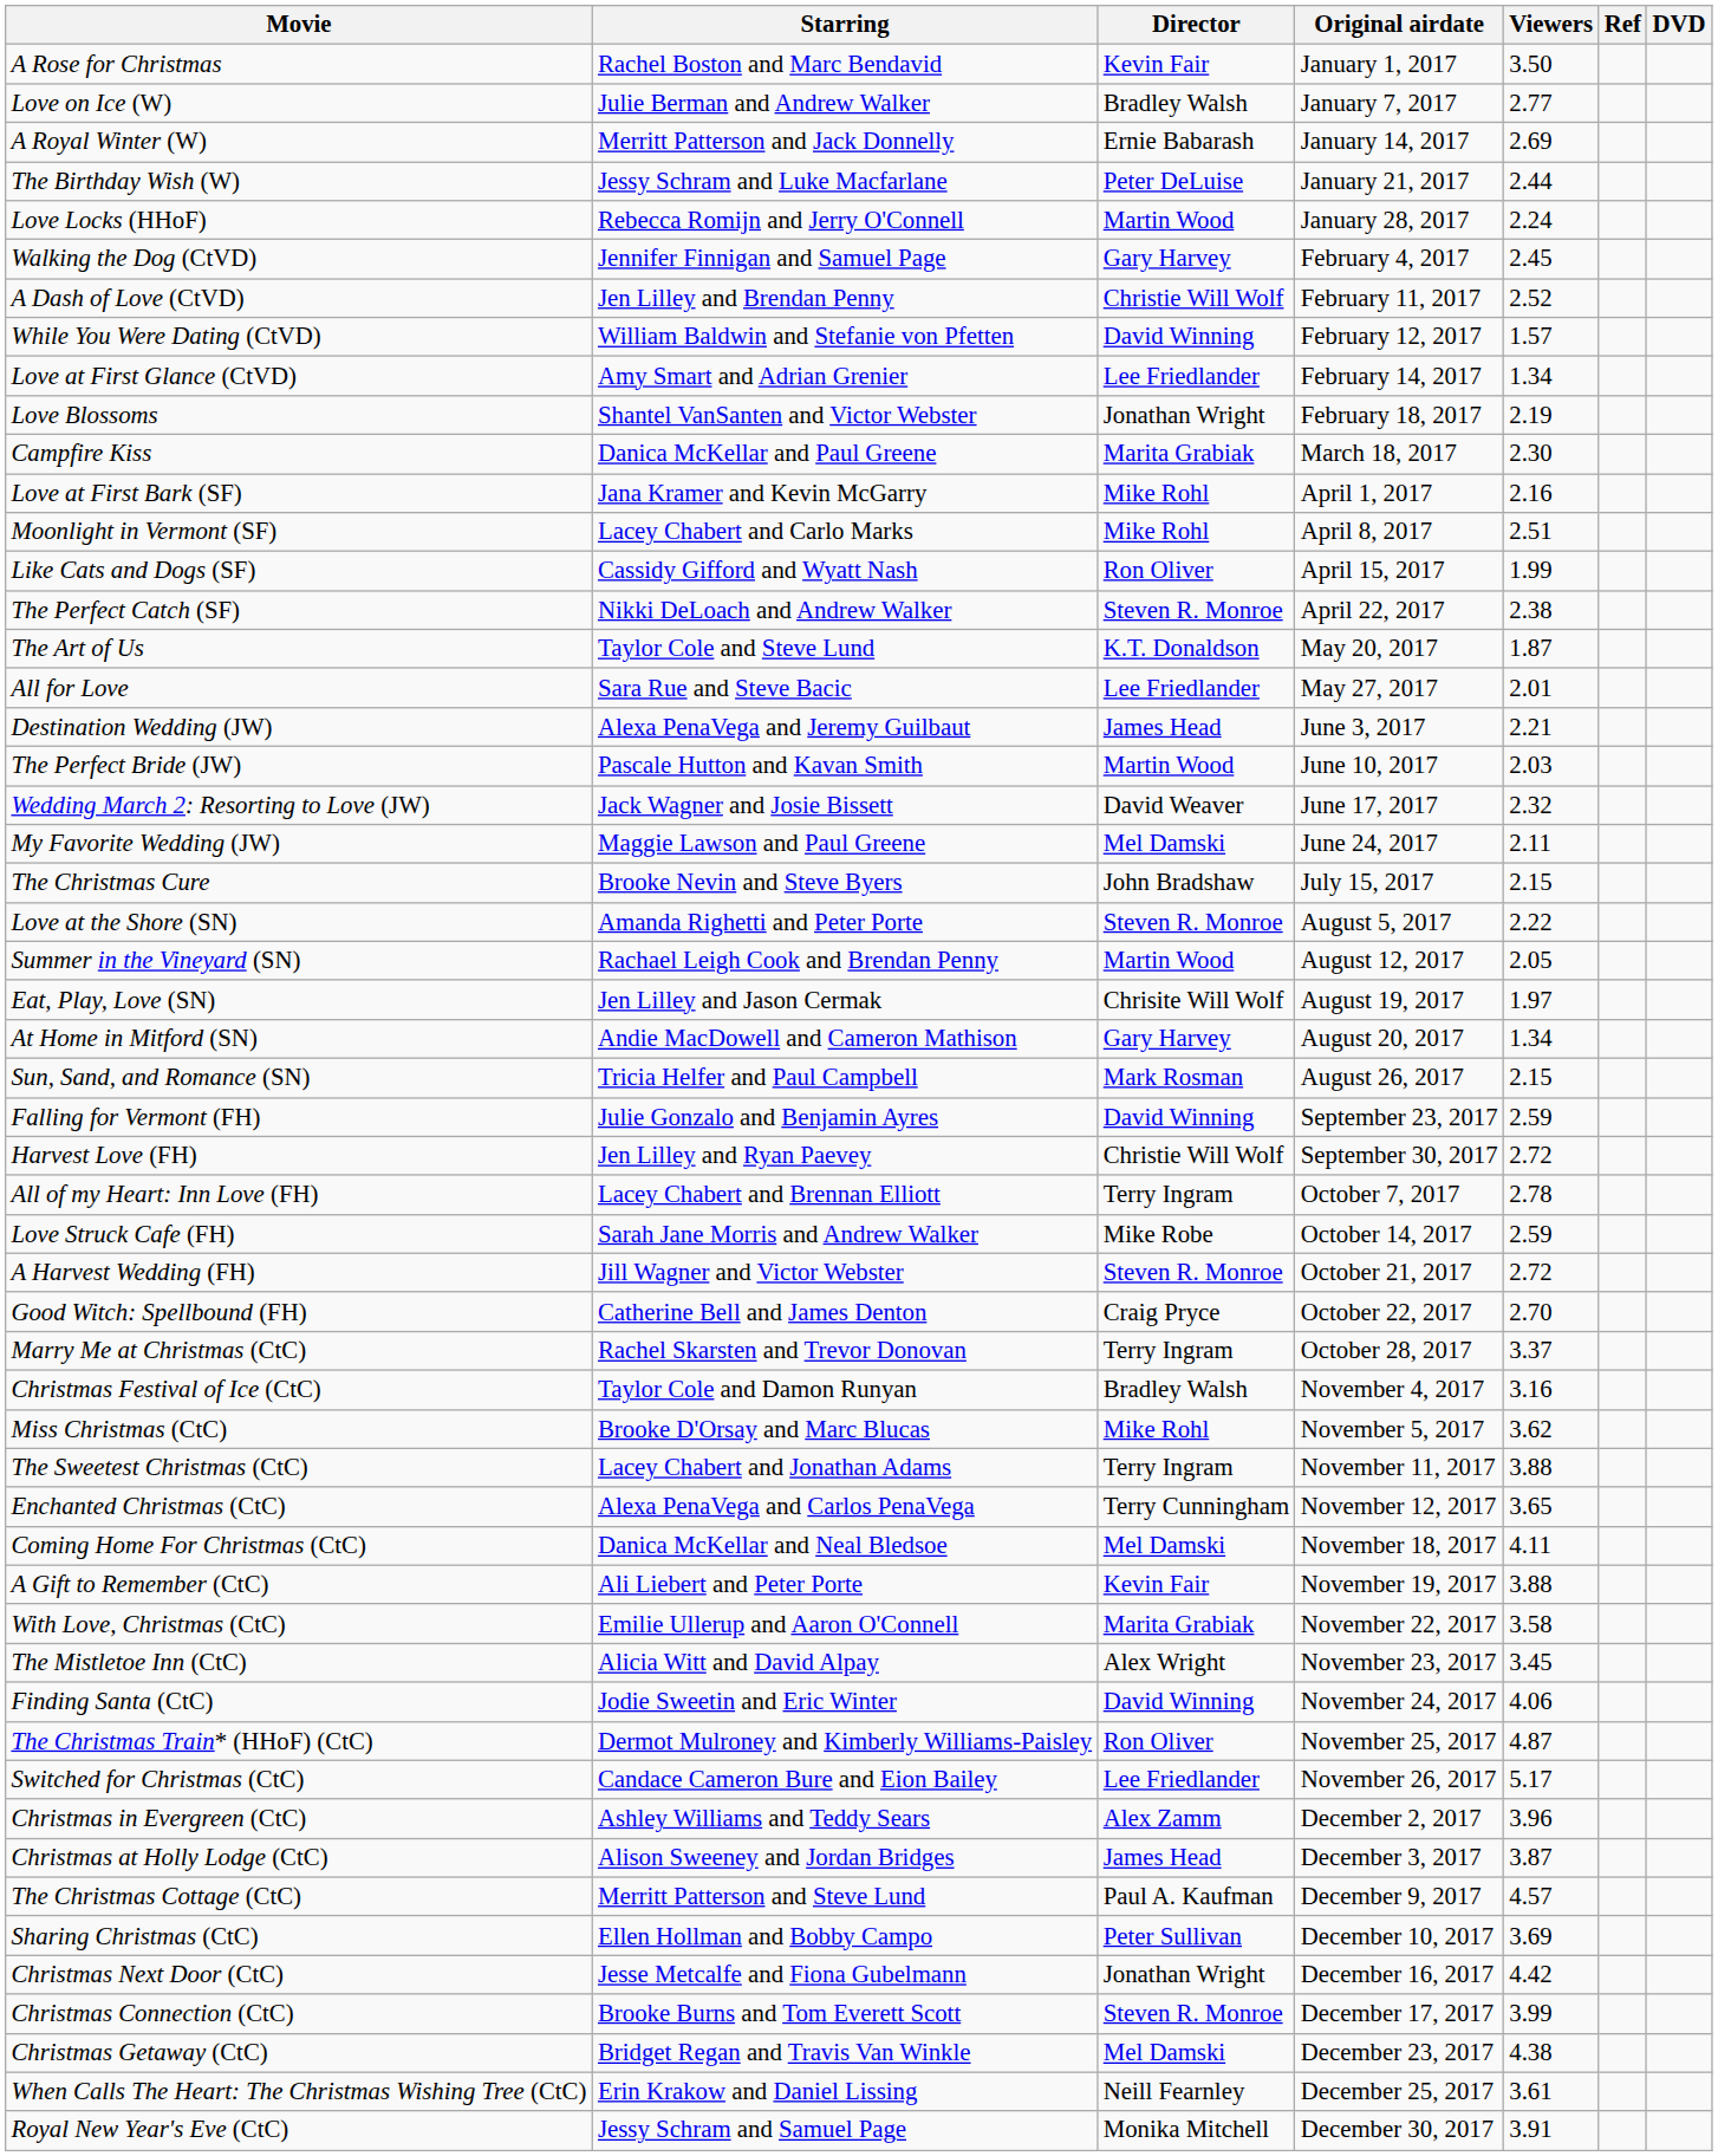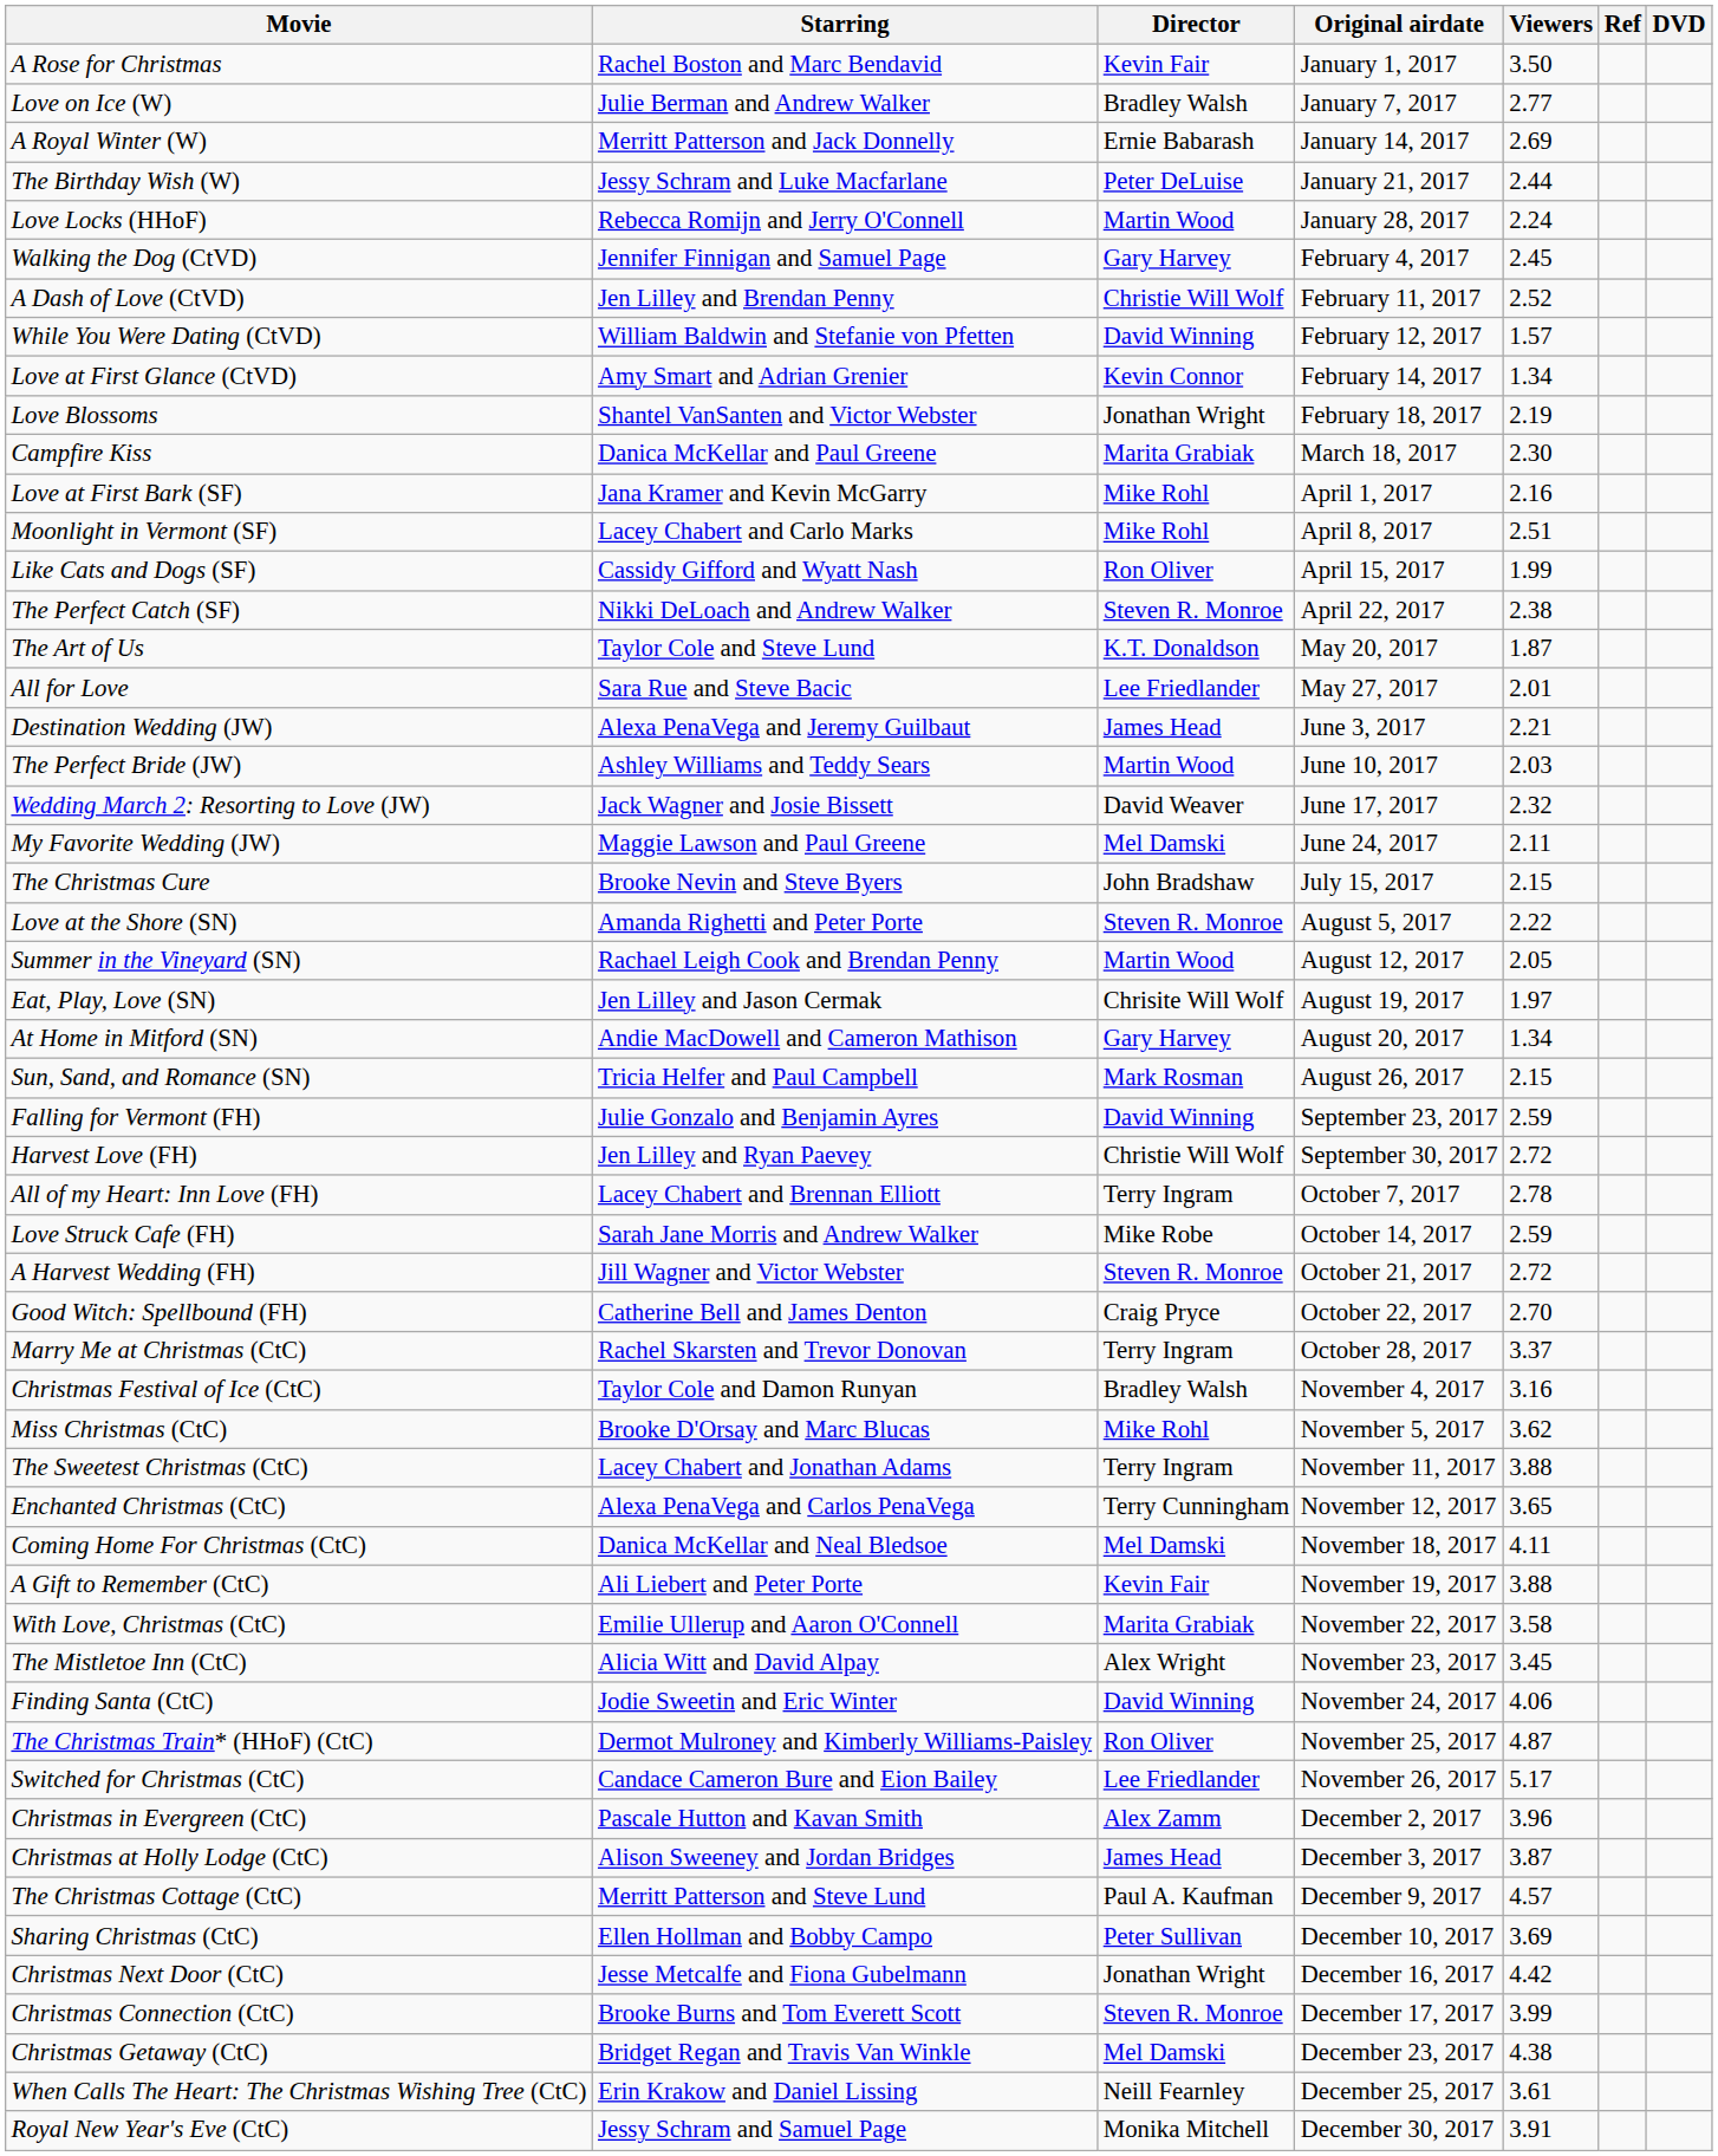Love at First Glance (CtVD) | Director: Lee Friedlander -> Kevin Connor
The Perfect Bride (JW) | Starring: Pascale Hutton and Kavan Smith -> Ashley Williams and Teddy Sears
Christmas in Evergreen (CtC) | Starring: Ashley Williams and Teddy Sears -> Pascale Hutton and Kavan Smith
